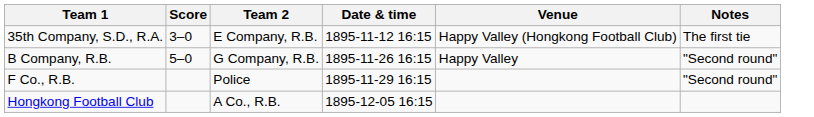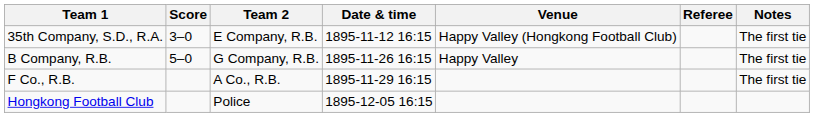+ column: Referee
B Company, R.B. | Notes: "Second round" -> The first tie
F Co., R.B. | Team 2: Police -> A Co., R.B.
F Co., R.B. | Notes: "Second round" -> The first tie
Hongkong Football Club | Team 2: A Co., R.B. -> Police
